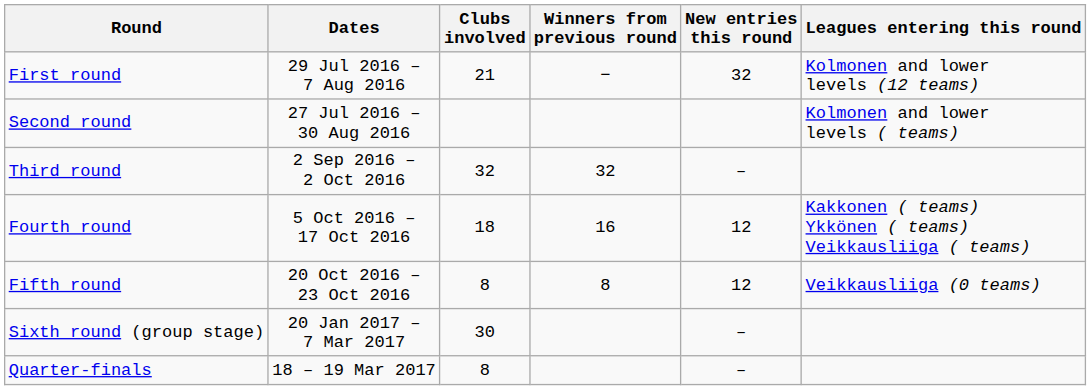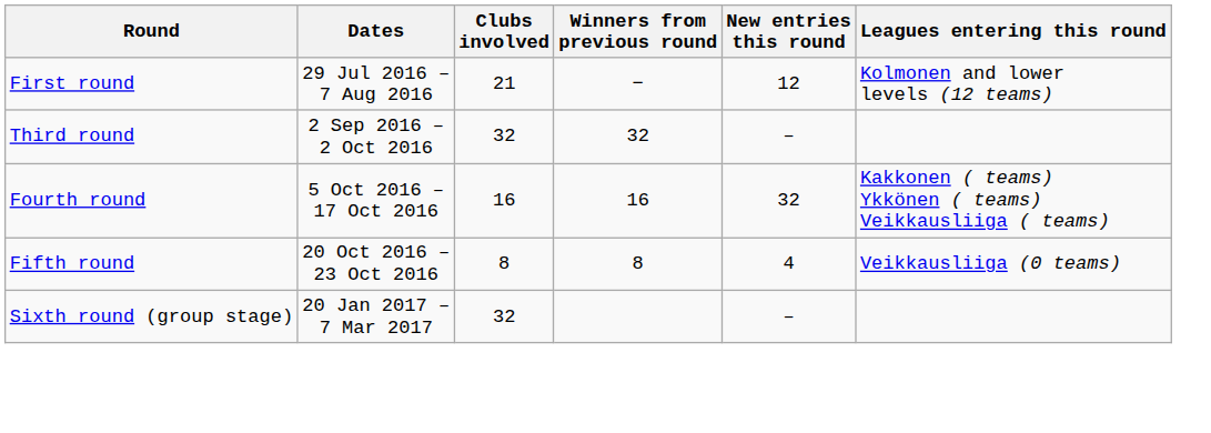First round | New entries this round: 32 -> 12
- row: Second round | 27 Jul 2016 – 30 Aug 2016 | Kolmonen and lower levels ( teams)
Fourth round | Clubs involved: 18 -> 16
Fourth round | New entries this round: 12 -> 32
Fifth round | New entries this round: 12 -> 4
Sixth round (group stage) | Clubs involved: 30 -> 32
- row: Quarter-finals | 18 – 19 Mar 2017 | 8 | –
